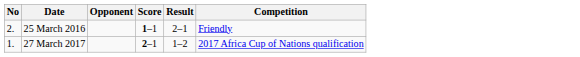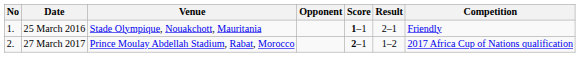+ column: Venue | Stade Olympique, Nouakchott, Mauritania | Prince Moulay Abdellah Stadium, Rabat, Morocco
25 March 2016 | No: 2. -> 1.
27 March 2017 | No: 1. -> 2.
